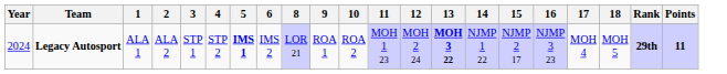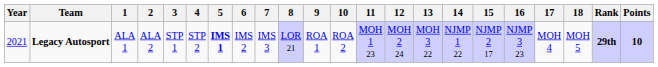+ column: 7 | IMS 3
Legacy Autosport | Year: 2024 -> 2021
Legacy Autosport | 13: bold -> normal
Legacy Autosport | Points: 11 -> 10
